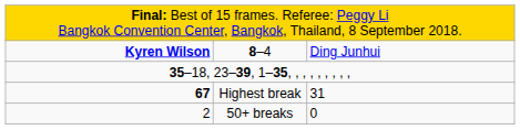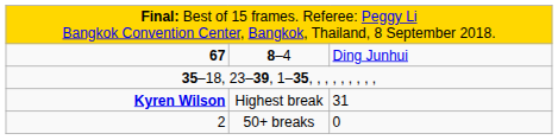8–4 | column 1: Kyren Wilson -> 67
Highest break | column 1: 67 -> Kyren Wilson
